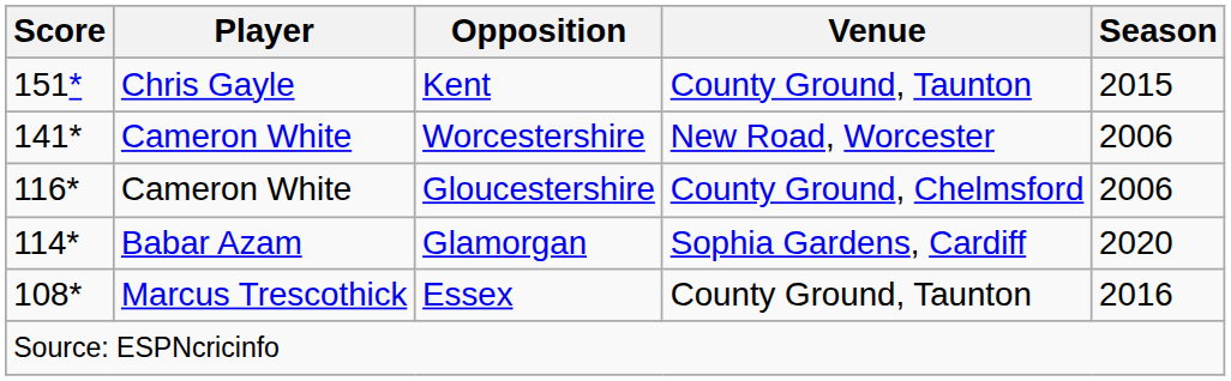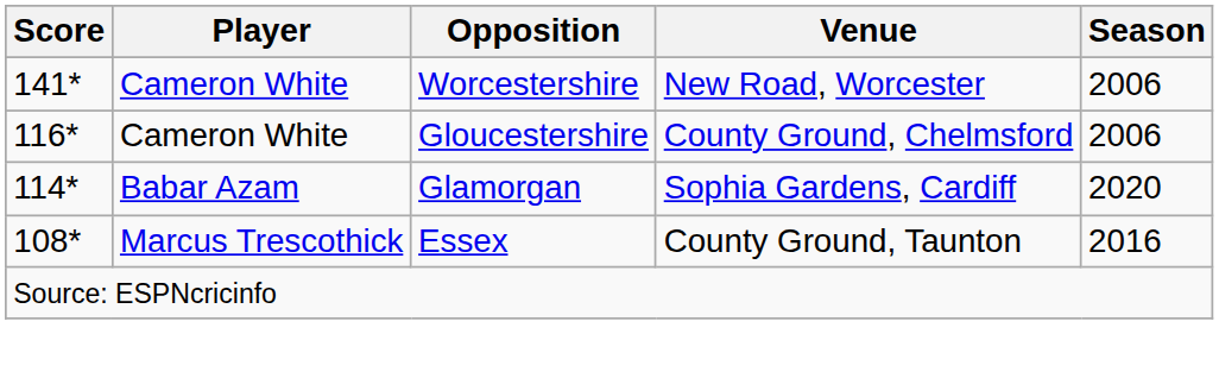- row: 151* | Chris Gayle | Kent | County Ground, Taunton | 2015
